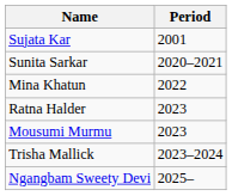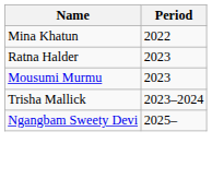- row: Sujata Kar | 2001
- row: Sunita Sarkar | 2020–2021
